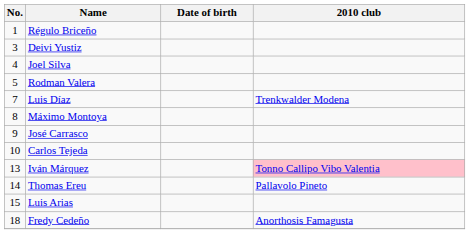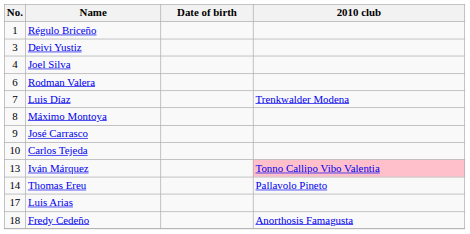Rodman Valera | No.: 5 -> 6
Luis Arias | No.: 15 -> 17
